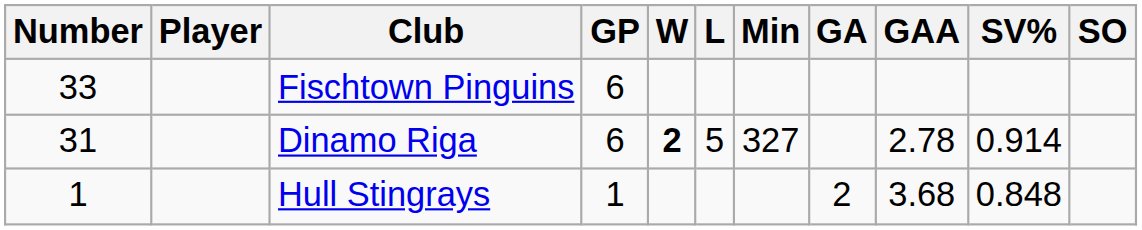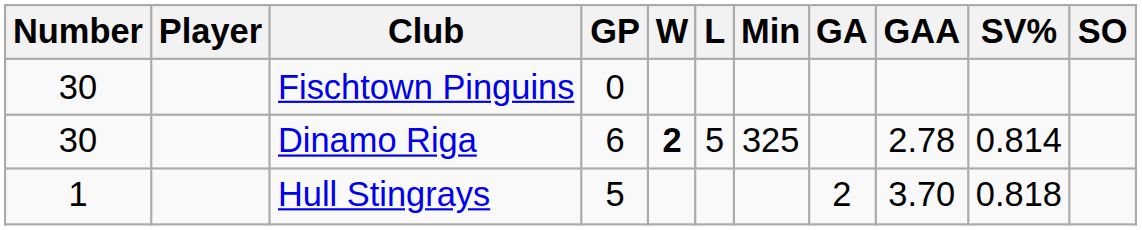Fischtown Pinguins | Number: 33 -> 30
Fischtown Pinguins | GP: 6 -> 0
Dinamo Riga | Number: 31 -> 30
Dinamo Riga | Min: 327 -> 325
Dinamo Riga | SV%: 0.914 -> 0.814
Hull Stingrays | GP: 1 -> 5
Hull Stingrays | GAA: 3.68 -> 3.70
Hull Stingrays | SV%: 0.848 -> 0.818
